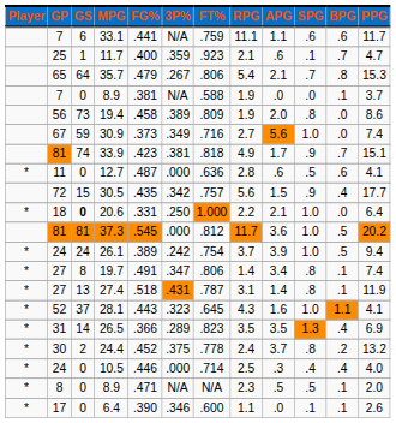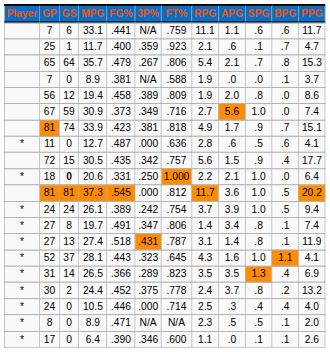19.4 | GS: 73 -> 12
